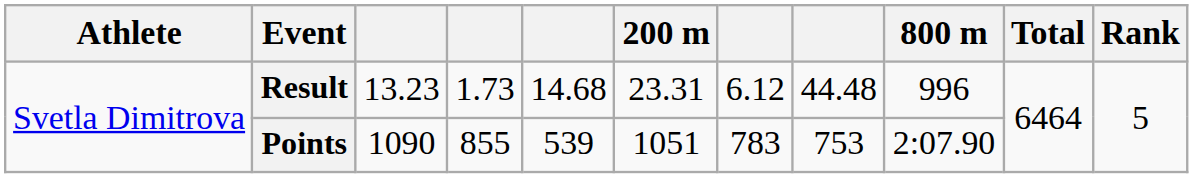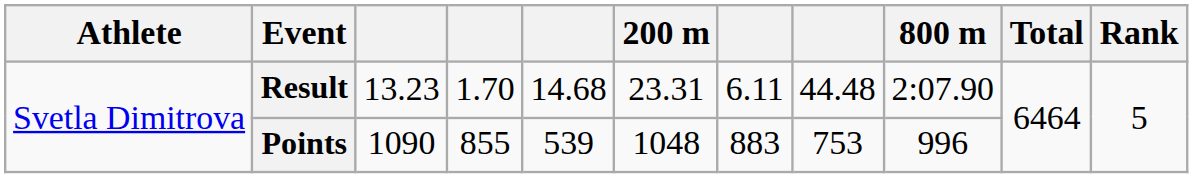Result | column 4: 1.73 -> 1.70
Result | column 7: 6.12 -> 6.11
Result | 800 m: 996 -> 2:07.90
Points | 200 m: 1051 -> 1048
Points | column 7: 783 -> 883
Points | 800 m: 2:07.90 -> 996
